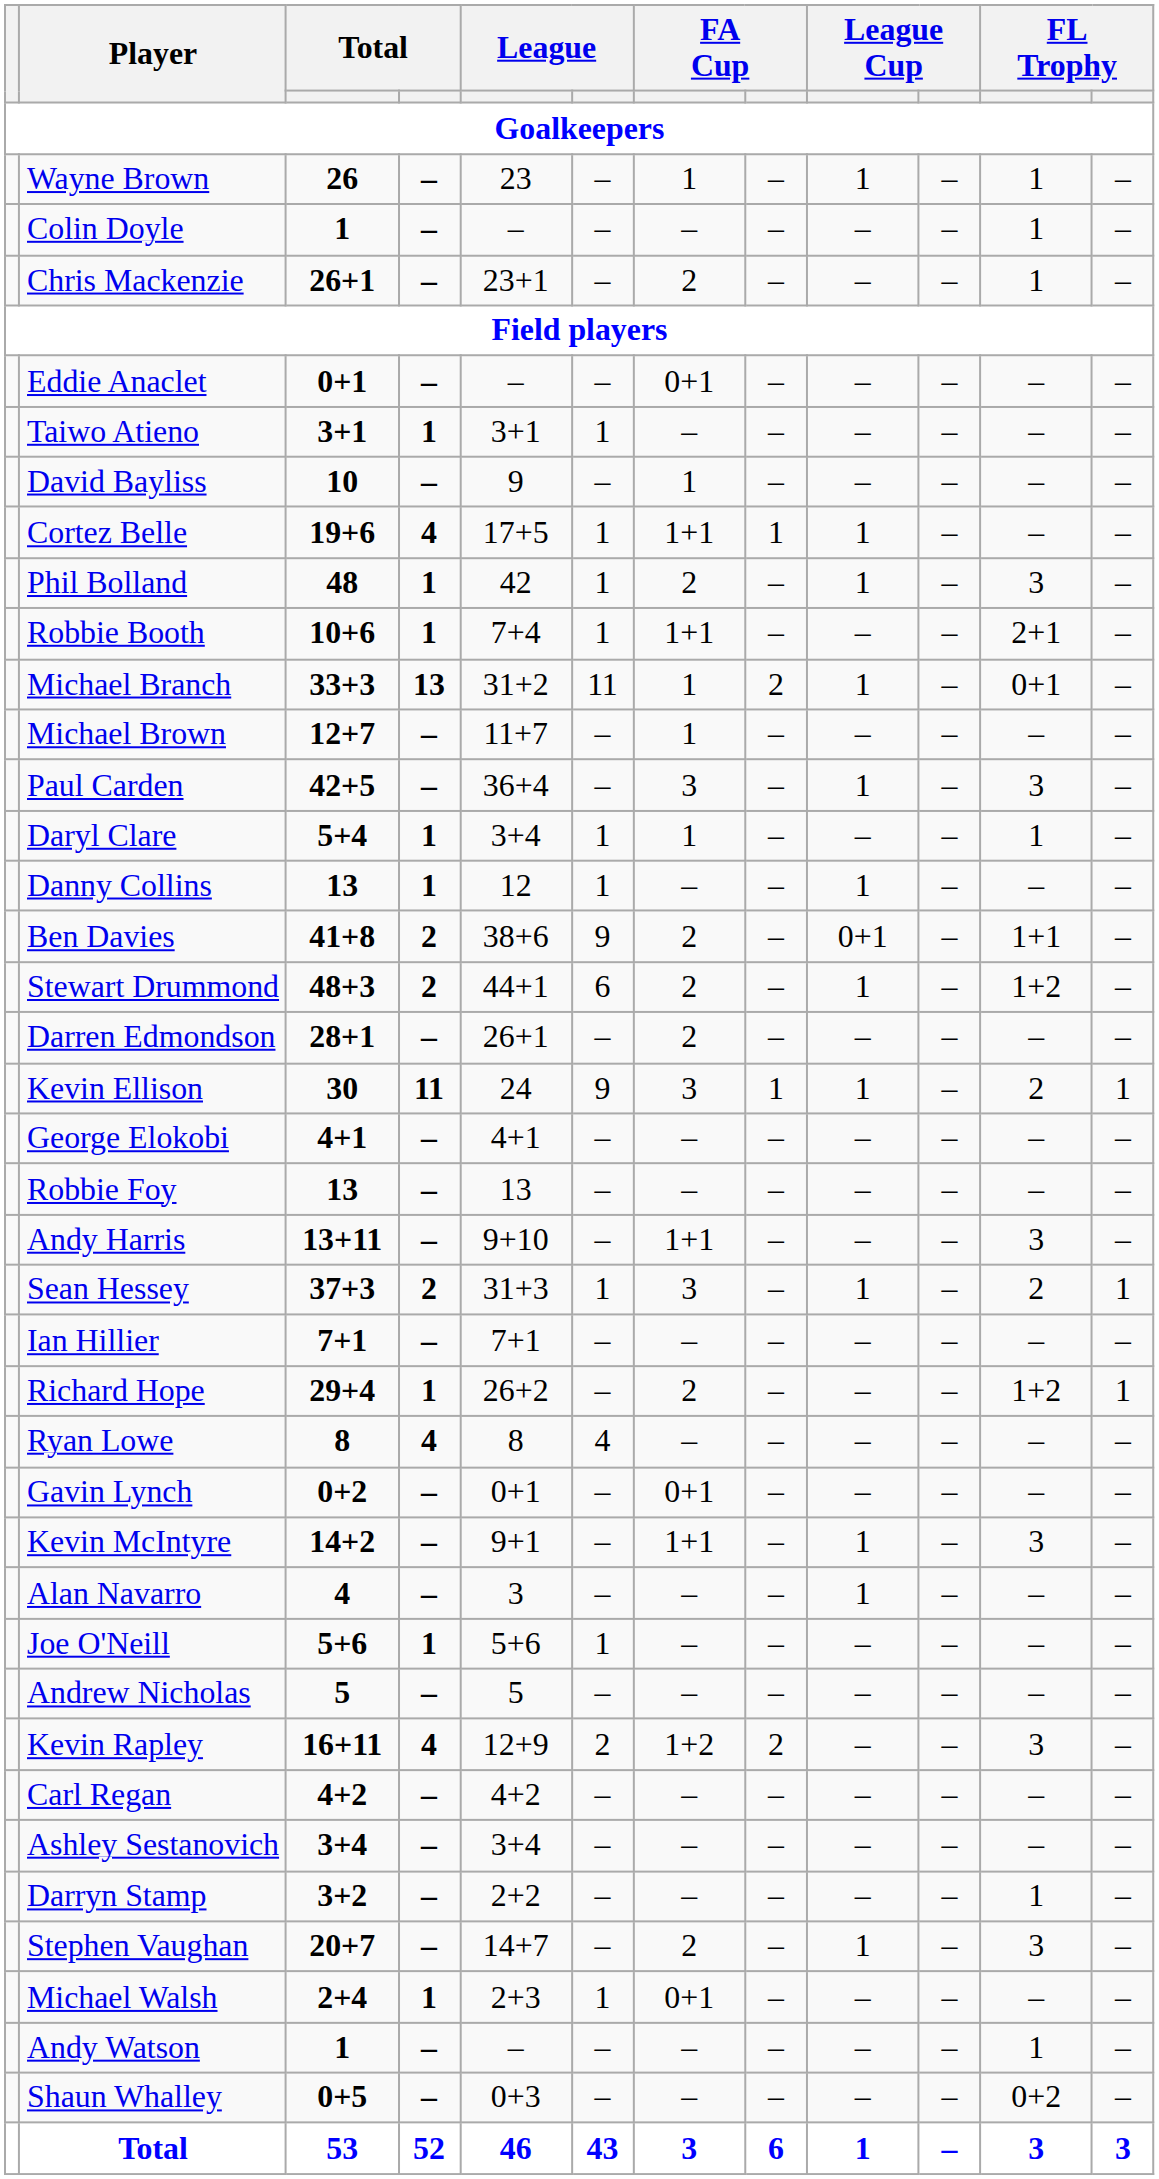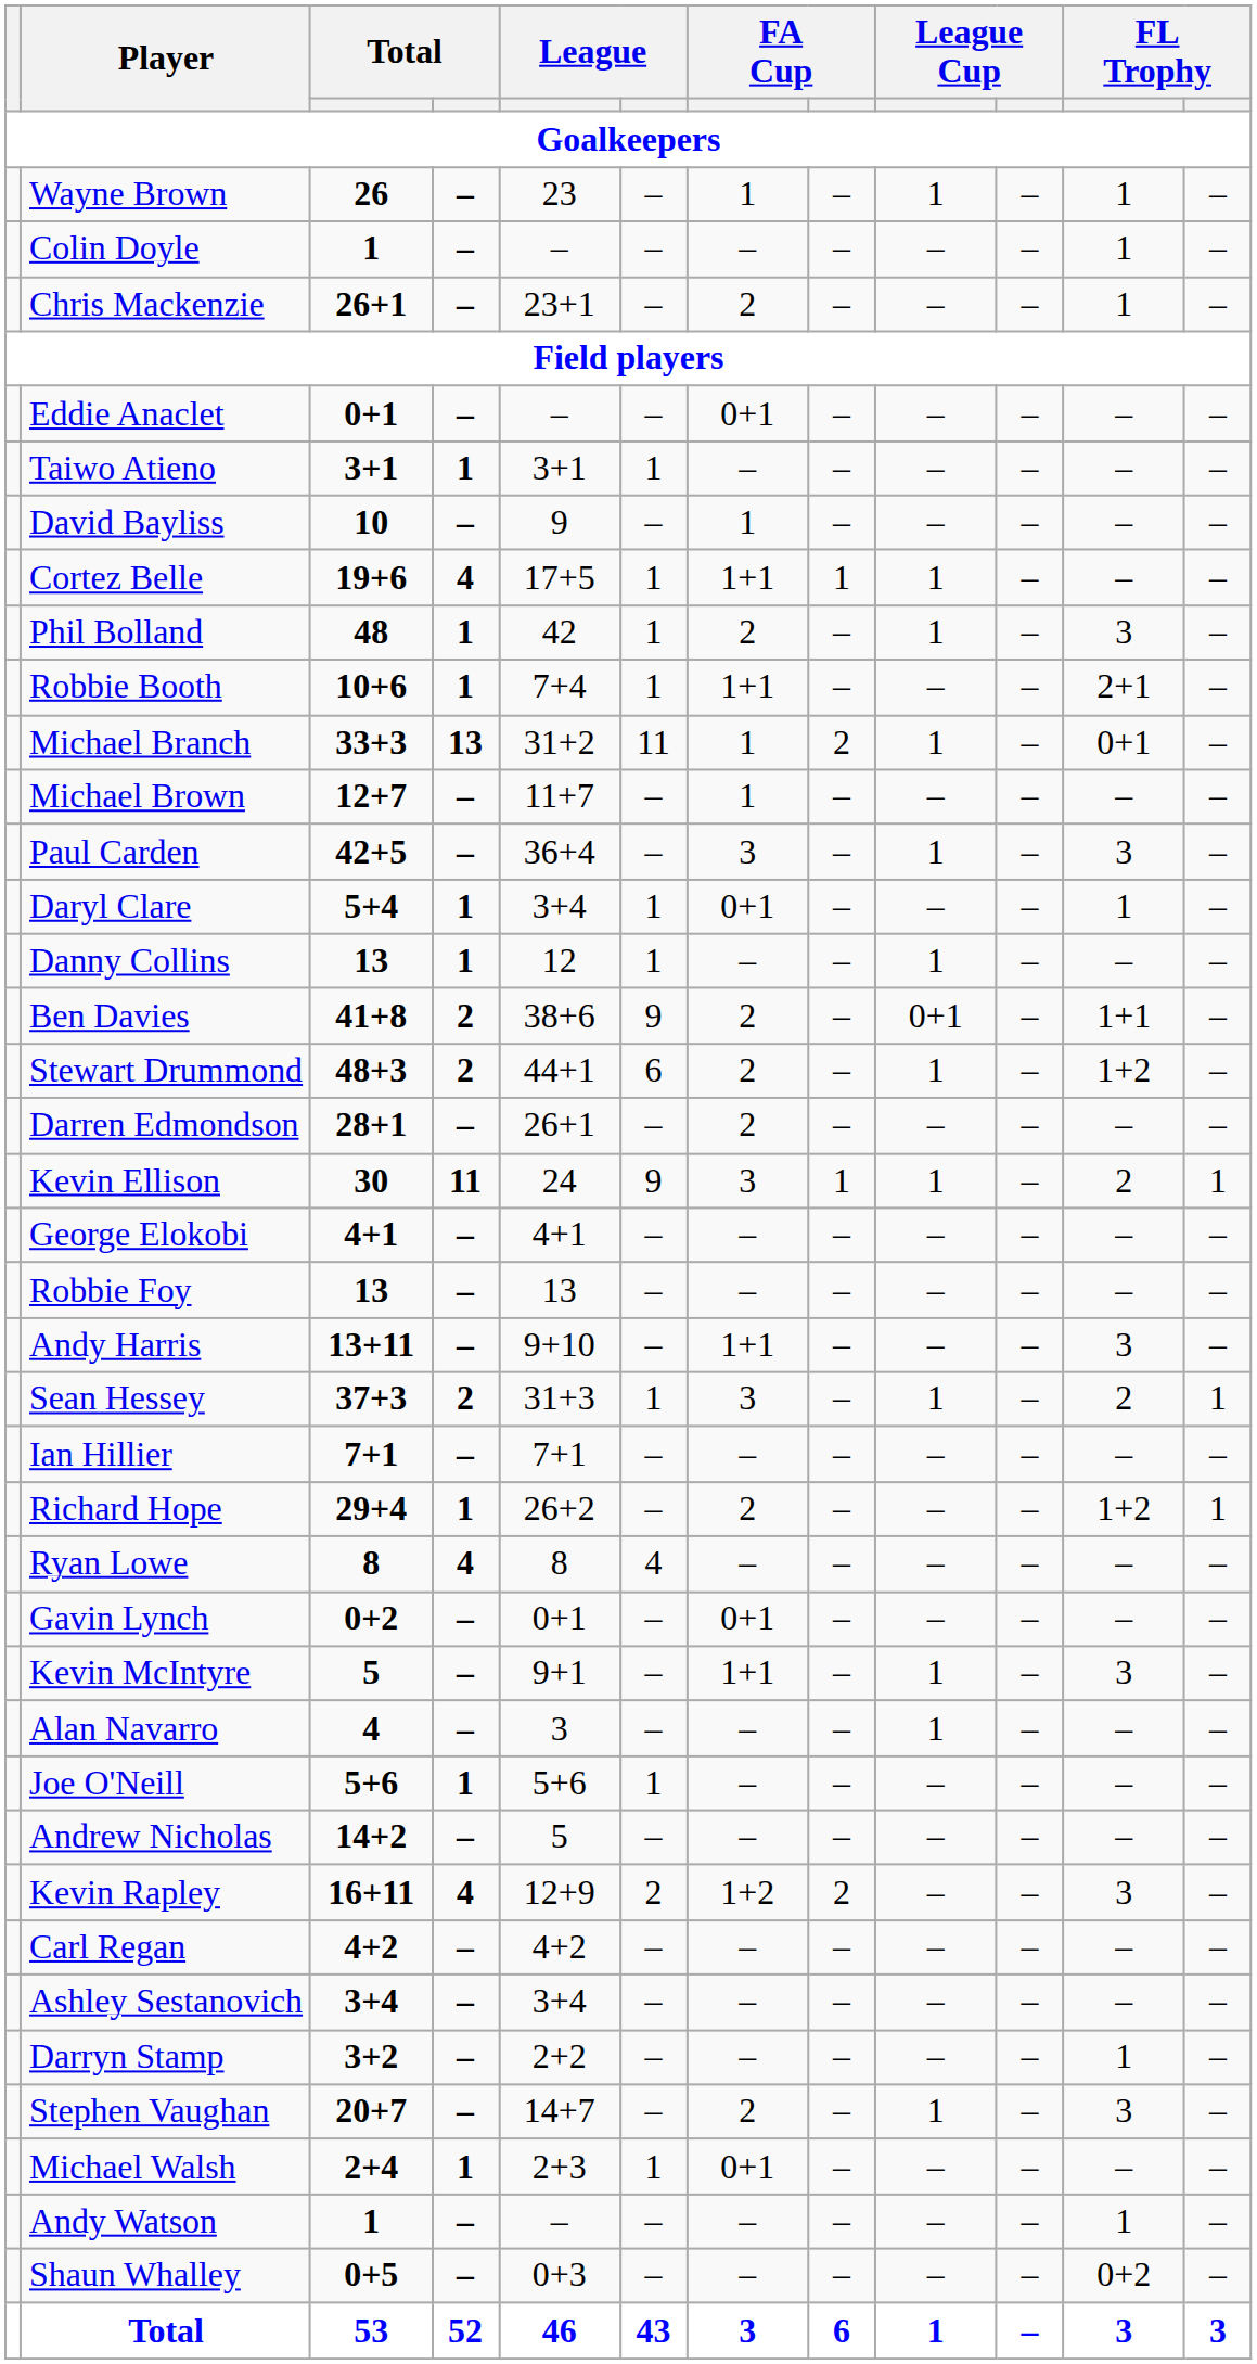Daryl Clare | column 7: 1 -> 0+1
Kevin McIntyre | column 3: 14+2 -> 5
Andrew Nicholas | column 3: 5 -> 14+2
